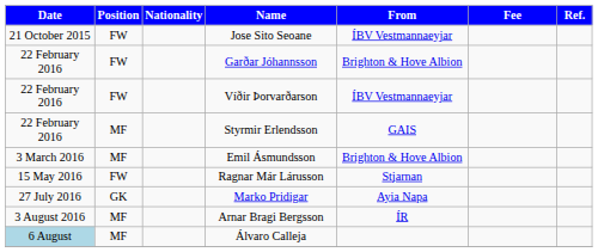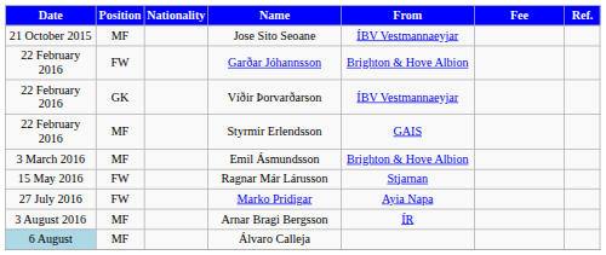Jose Sito Seoane | Position: FW -> MF
Víðir Þorvarðarson | Position: FW -> GK
Marko Pridigar | Position: GK -> FW
